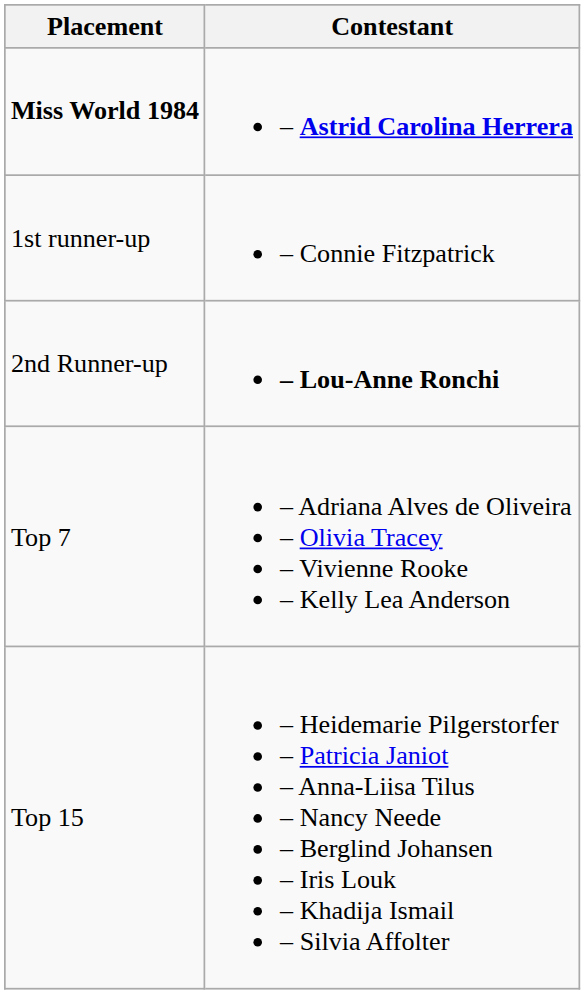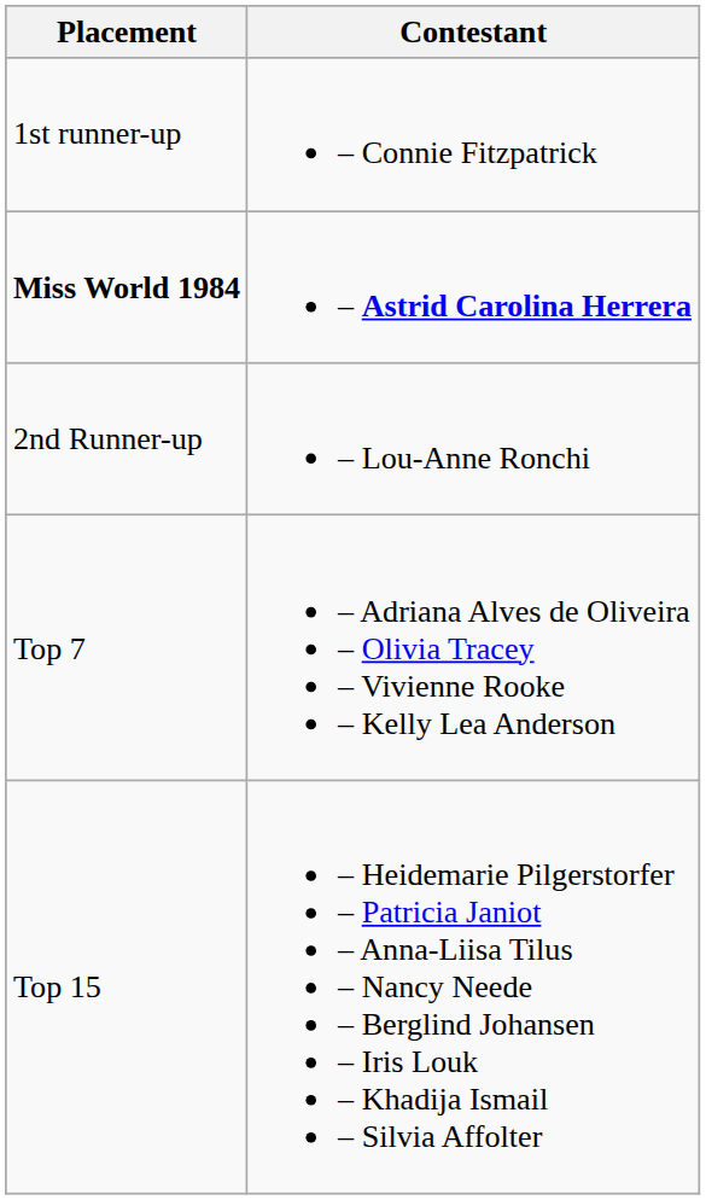rows swapped: Miss World 1984 <-> 1st runner-up
2nd Runner-up | Contestant: bold -> normal
